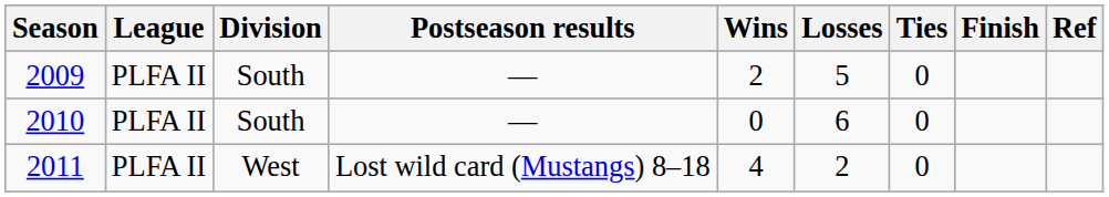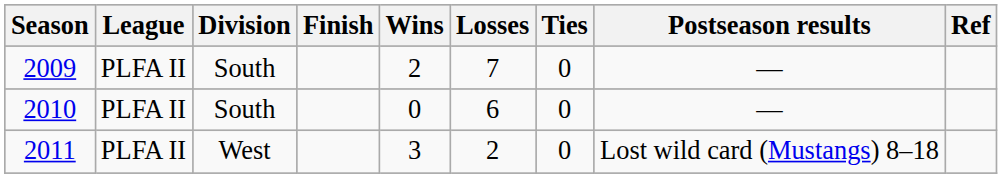columns swapped: Finish <-> Postseason results
2009 | Losses: 5 -> 7
2011 | Wins: 4 -> 3
